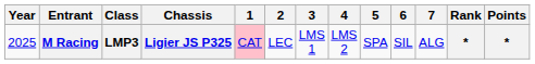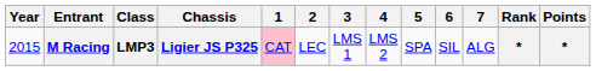M Racing | Year: 2025 -> 2015
